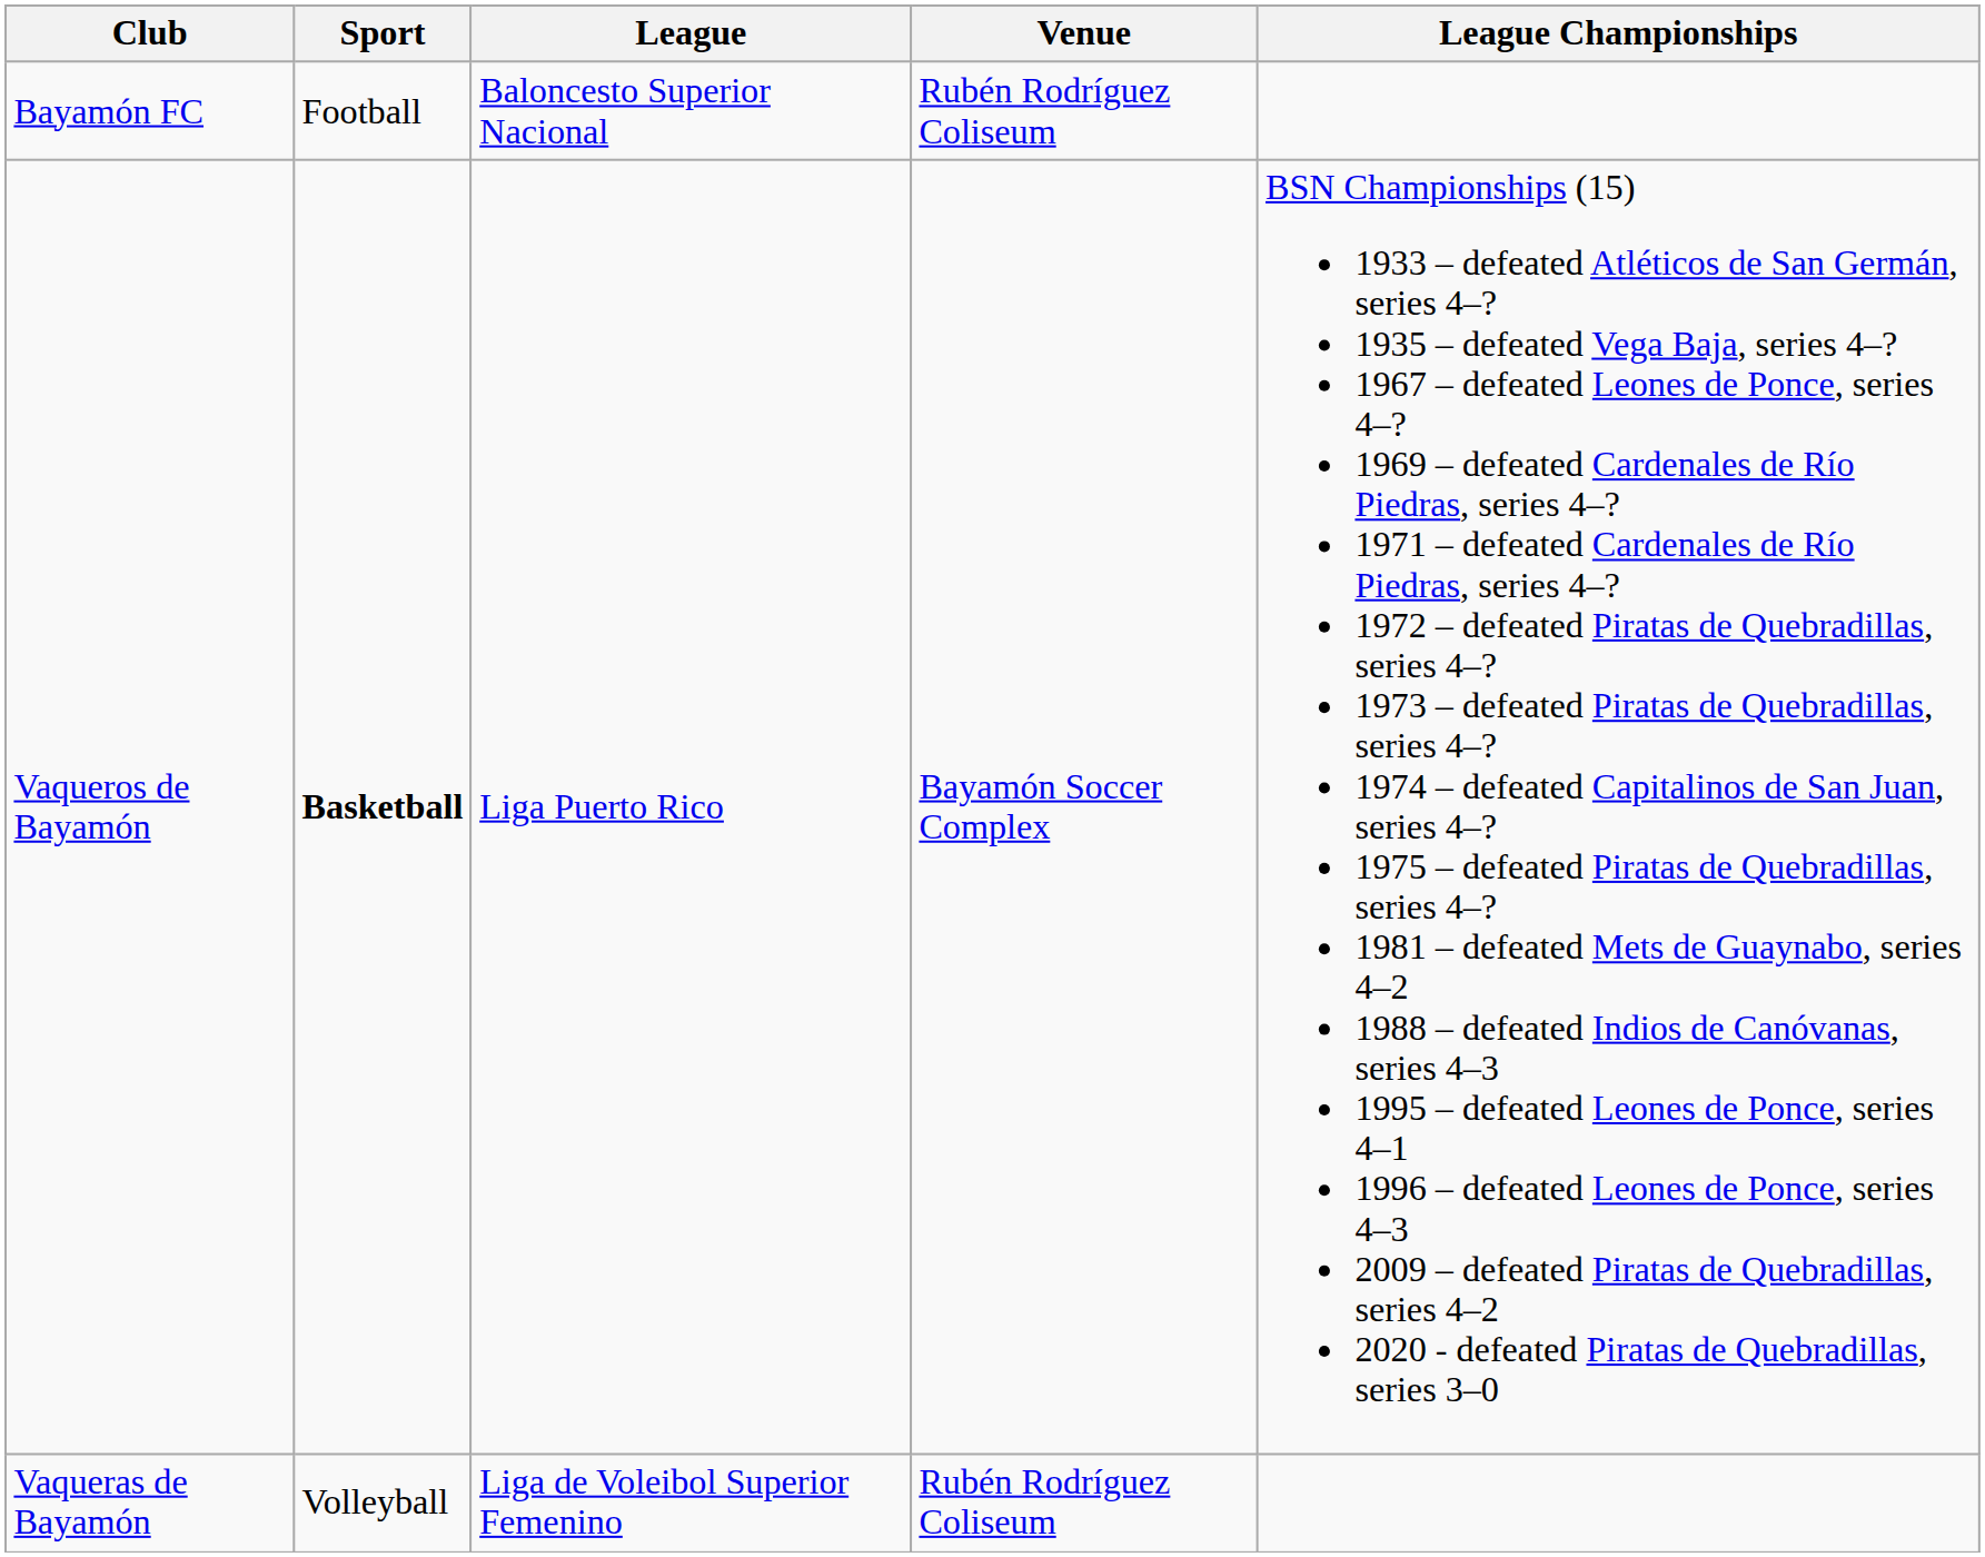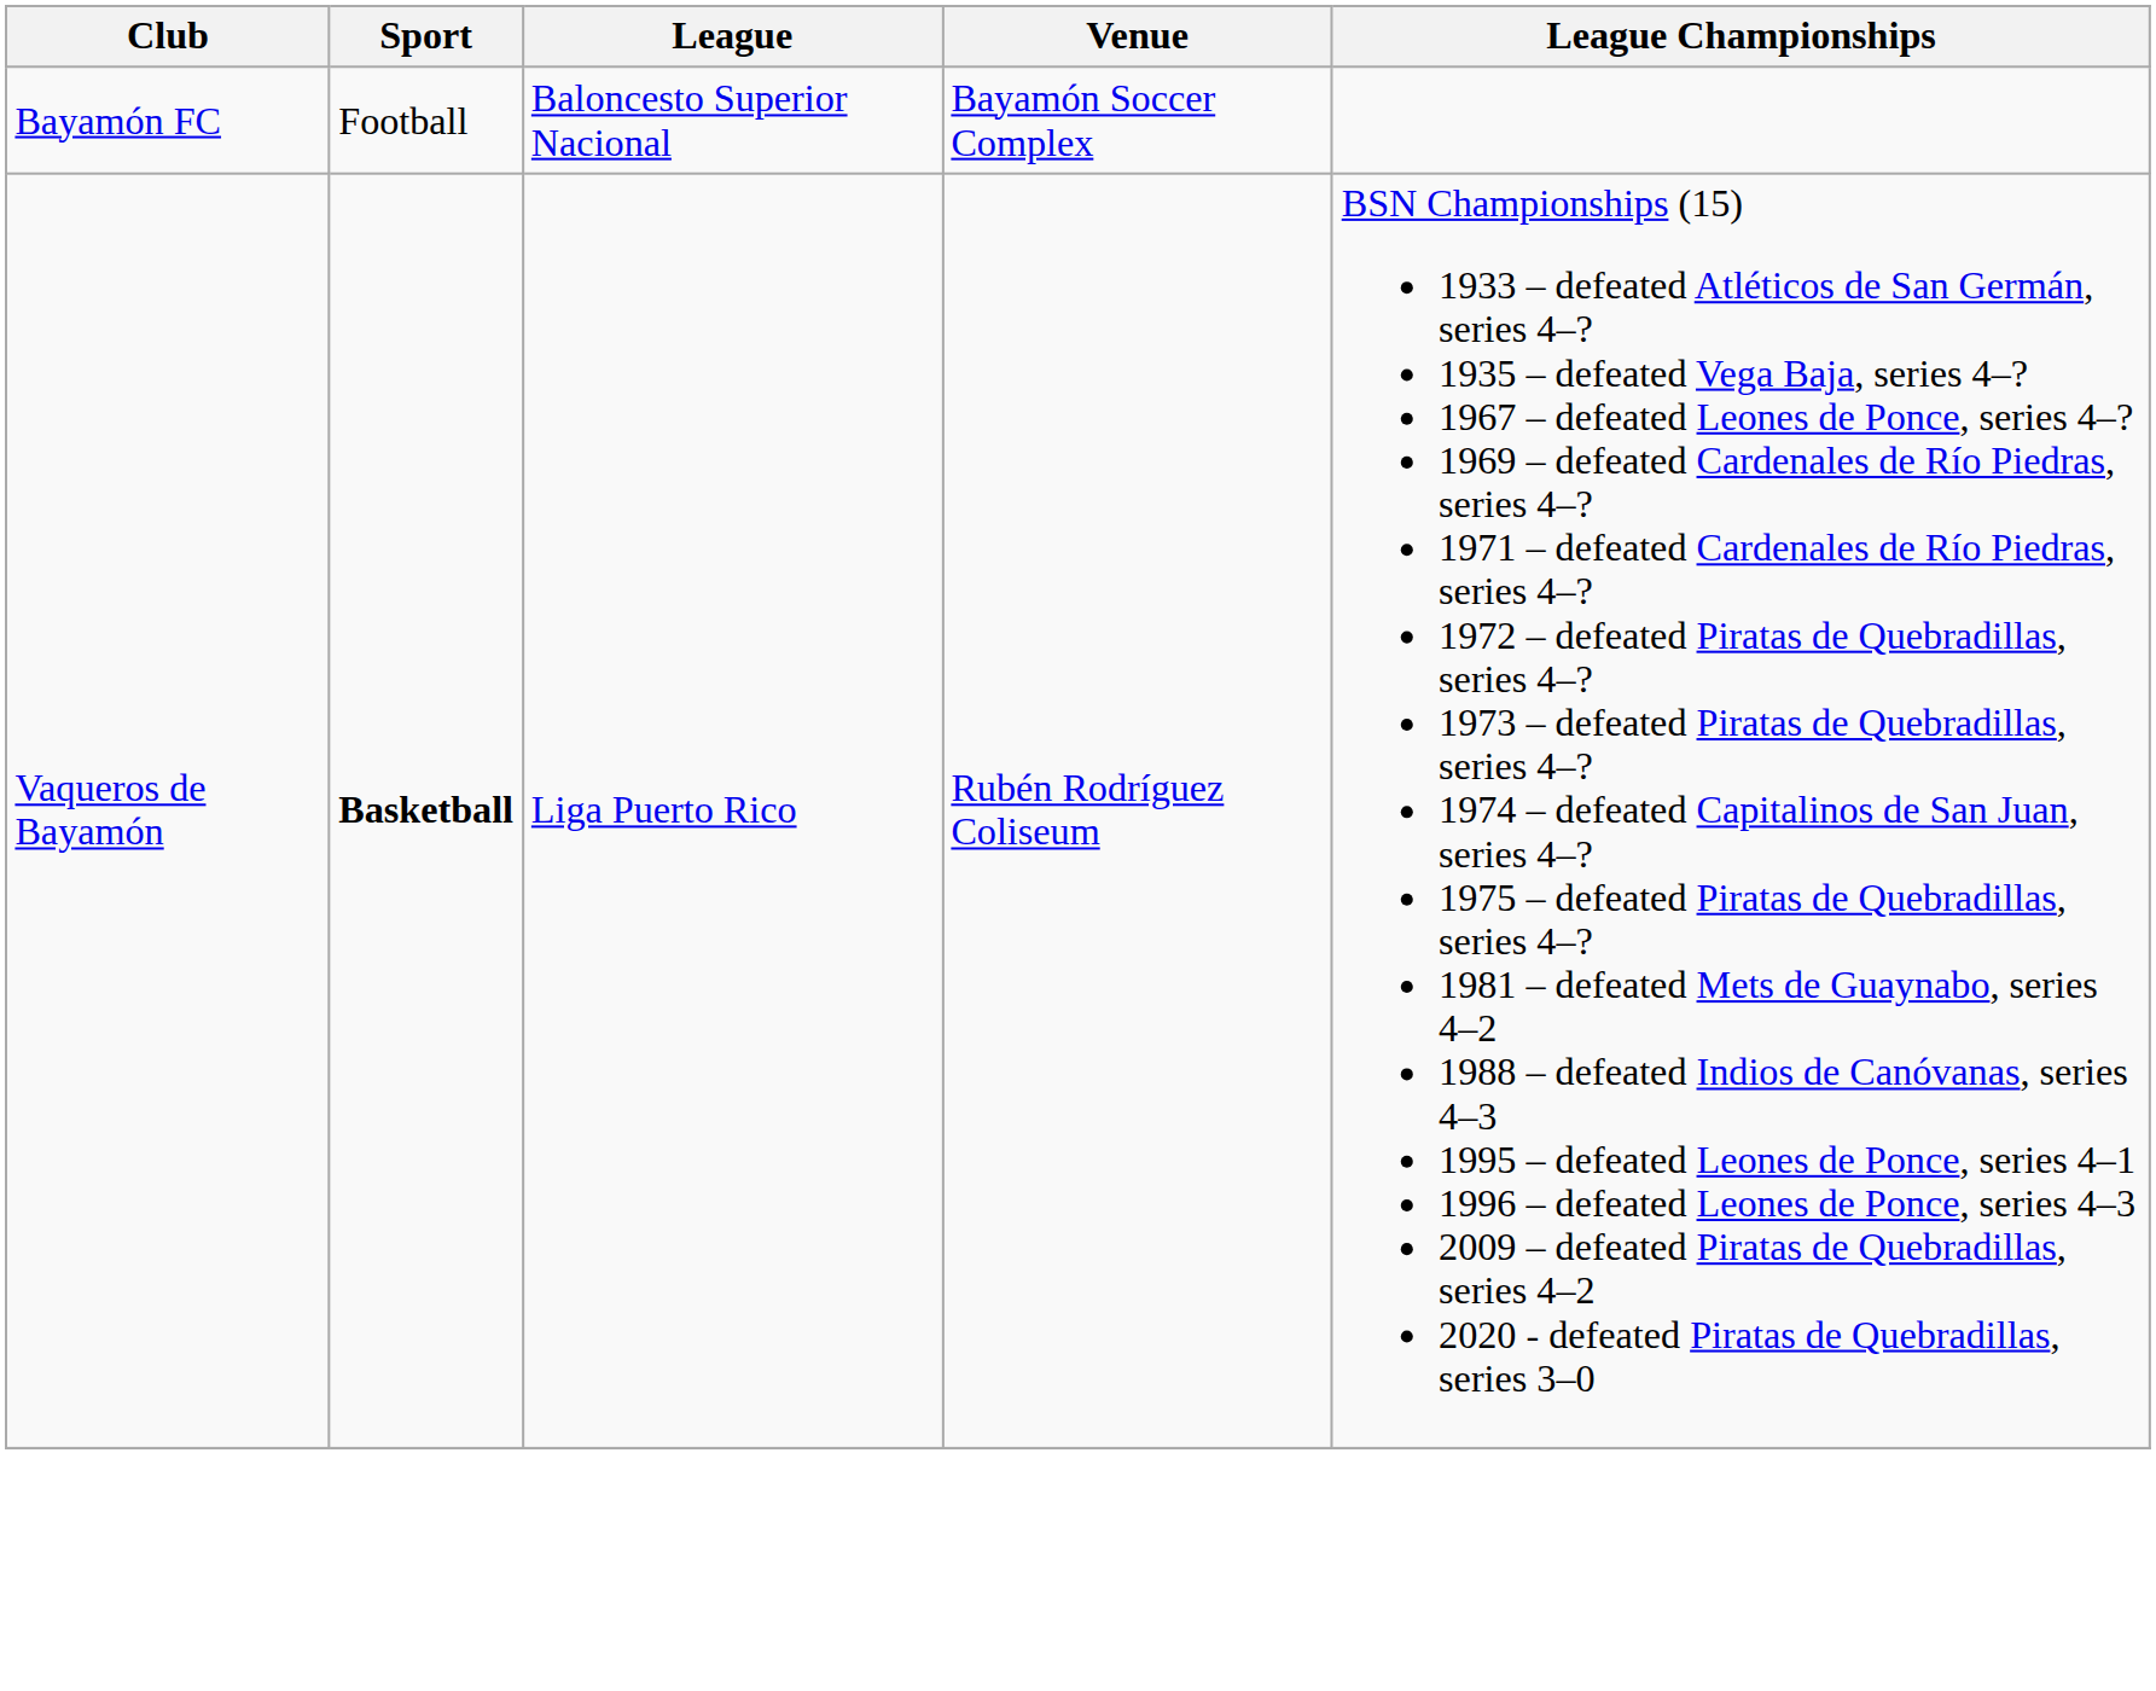Bayamón FC | Venue: Rubén Rodríguez Coliseum -> Bayamón Soccer Complex
Vaqueros de Bayamón | Venue: Bayamón Soccer Complex -> Rubén Rodríguez Coliseum
- row: Vaqueras de Bayamón | Volleyball | Liga de Voleibol Superior Femenino | Rubén Rodríguez Coliseum
